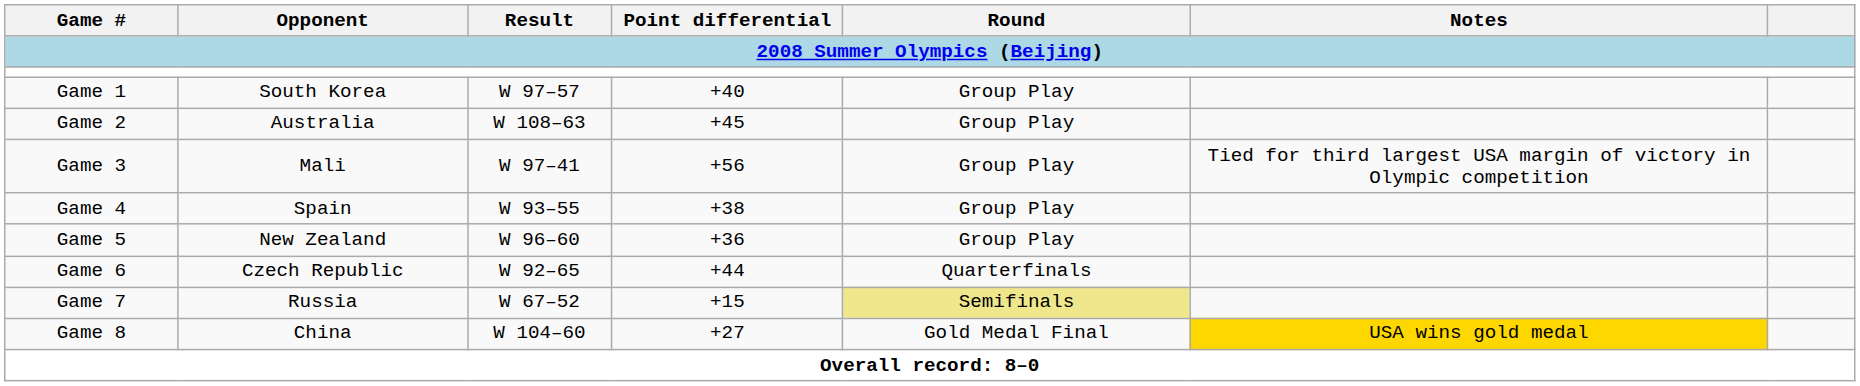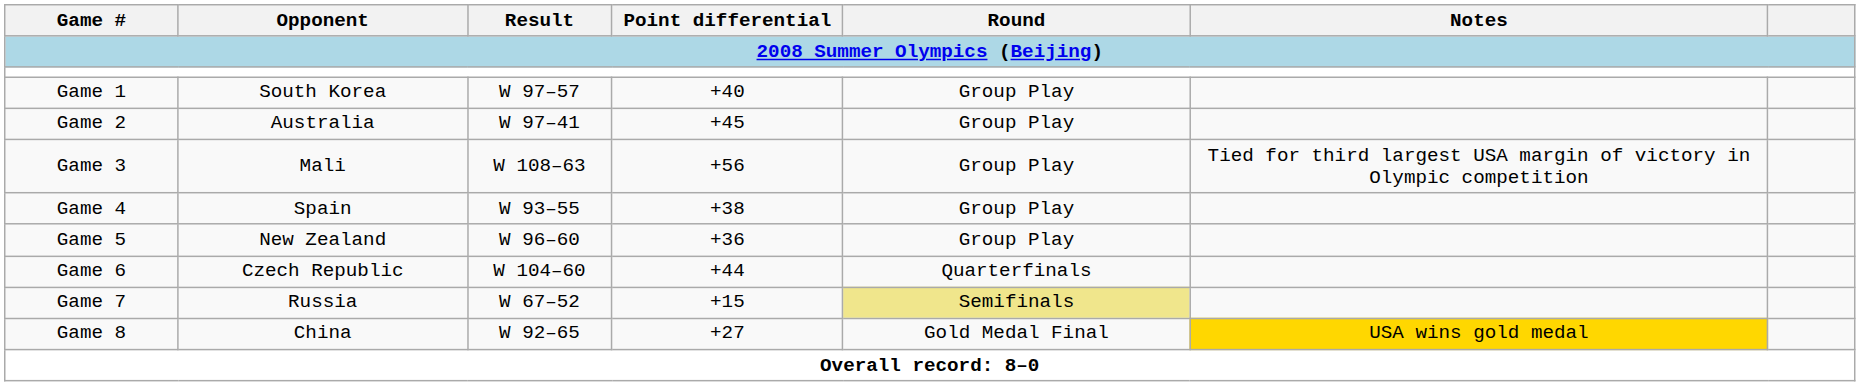Game 2 | Result: W 108–63 -> W 97–41
Game 3 | Result: W 97–41 -> W 108–63
Game 6 | Result: W 92–65 -> W 104–60
Game 8 | Result: W 104–60 -> W 92–65
